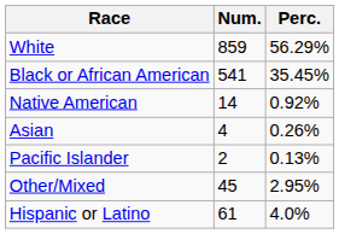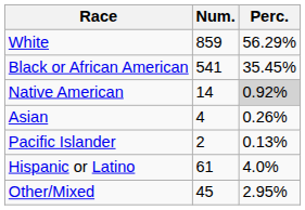Native American | Perc.: no background -> lightgrey background
rows swapped: Other/Mixed <-> Hispanic or Latino
